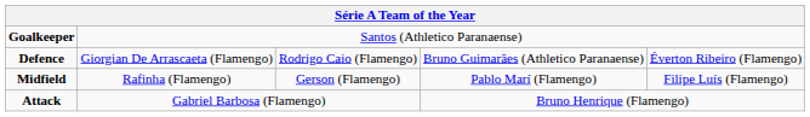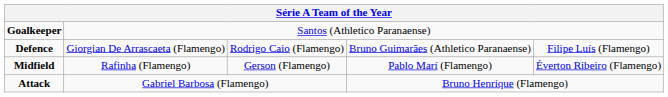Defence | column 5: Éverton Ribeiro (Flamengo) -> Filipe Luís (Flamengo)
Midfield | column 5: Filipe Luís (Flamengo) -> Éverton Ribeiro (Flamengo)
